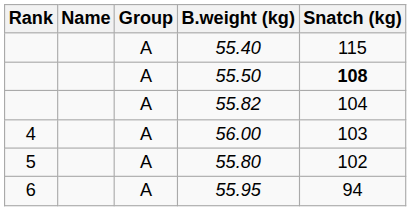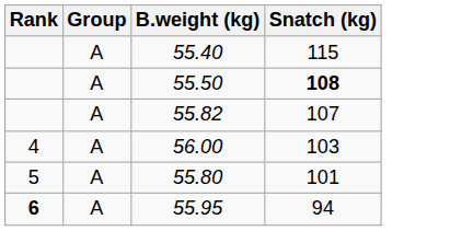- column: Name
55.82 | Snatch (kg): 104 -> 107
55.80 | Snatch (kg): 102 -> 101
55.95 | Rank: normal -> bold
